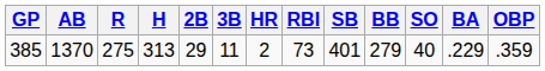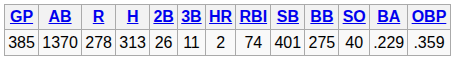385 | R: 275 -> 278
385 | 2B: 29 -> 26
385 | RBI: 73 -> 74
385 | BB: 279 -> 275
